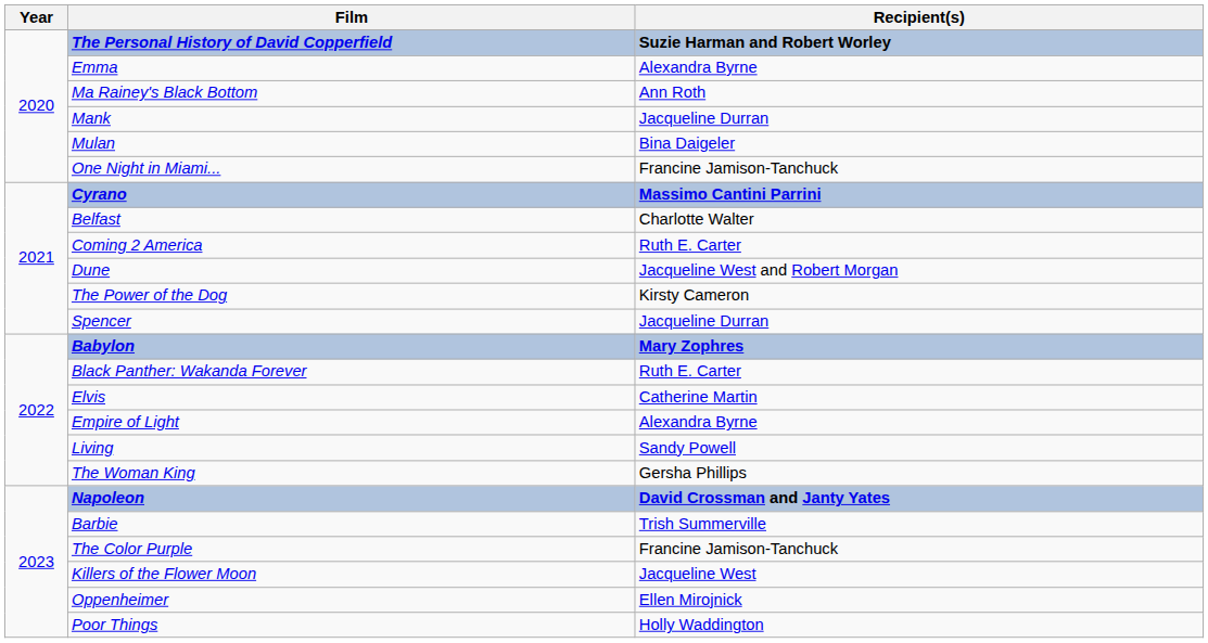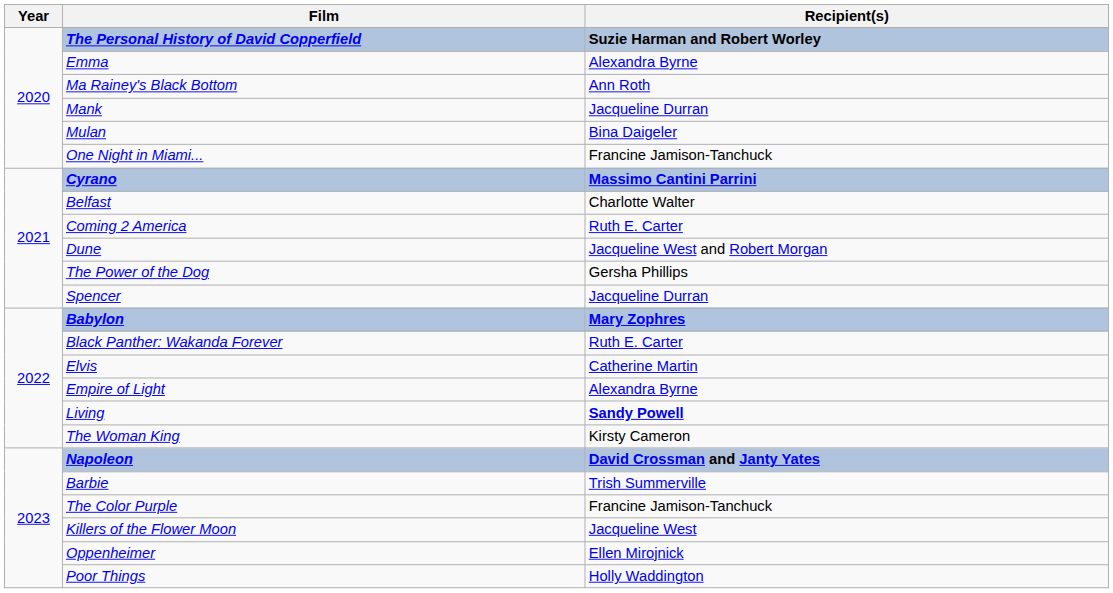The Power of the Dog | Recipient(s): Kirsty Cameron -> Gersha Phillips
Living | Recipient(s): normal -> bold
The Woman King | Recipient(s): Gersha Phillips -> Kirsty Cameron
